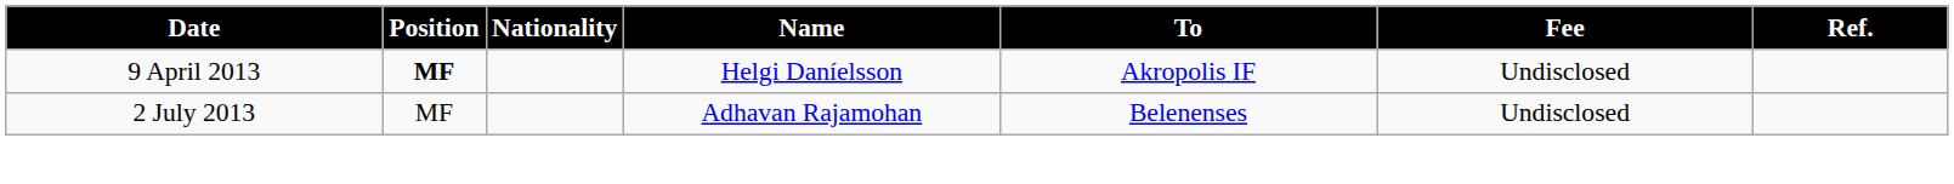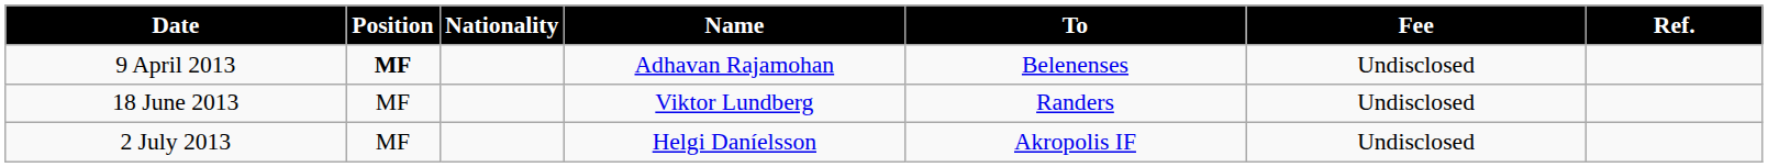9 April 2013 | Name: Helgi Daníelsson -> Adhavan Rajamohan
9 April 2013 | To: Akropolis IF -> Belenenses
+ row: 18 June 2013 | MF | Viktor Lundberg | Randers | Undisclosed
2 July 2013 | Name: Adhavan Rajamohan -> Helgi Daníelsson
2 July 2013 | To: Belenenses -> Akropolis IF
